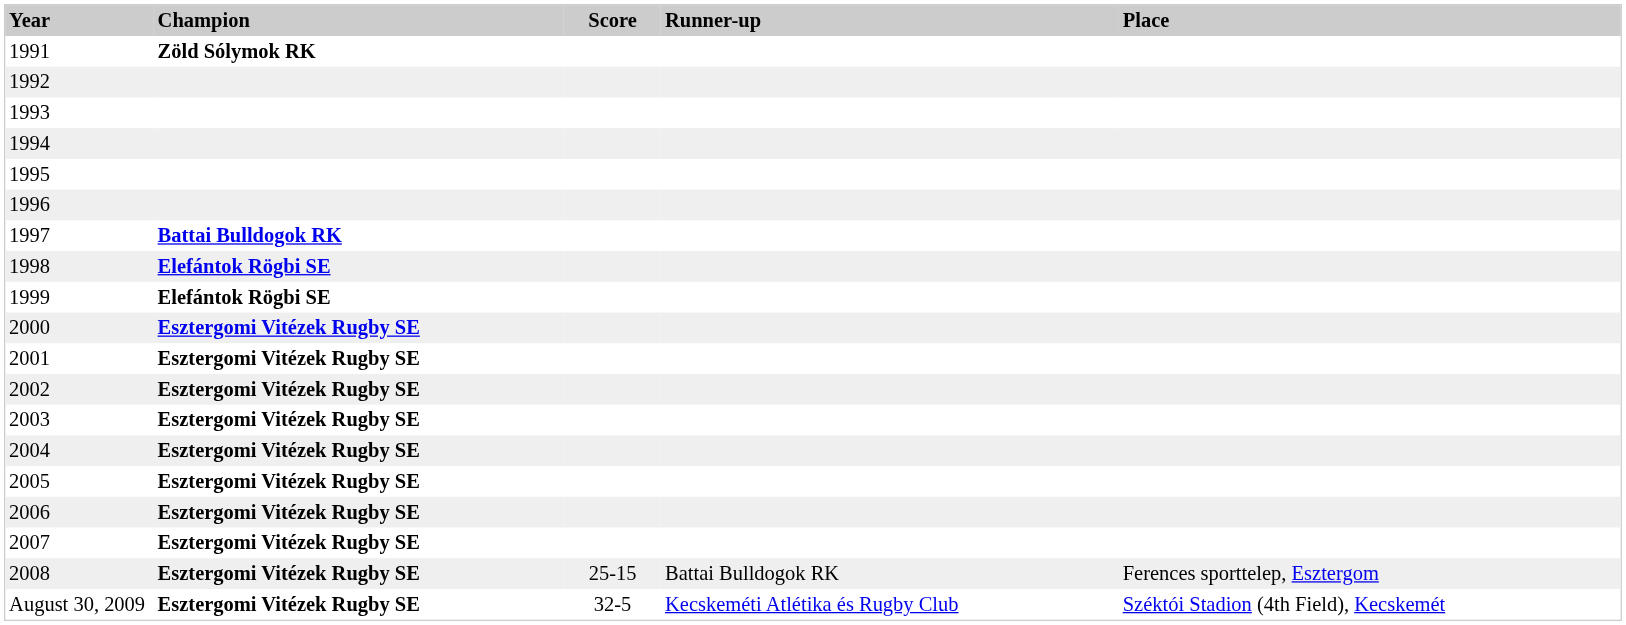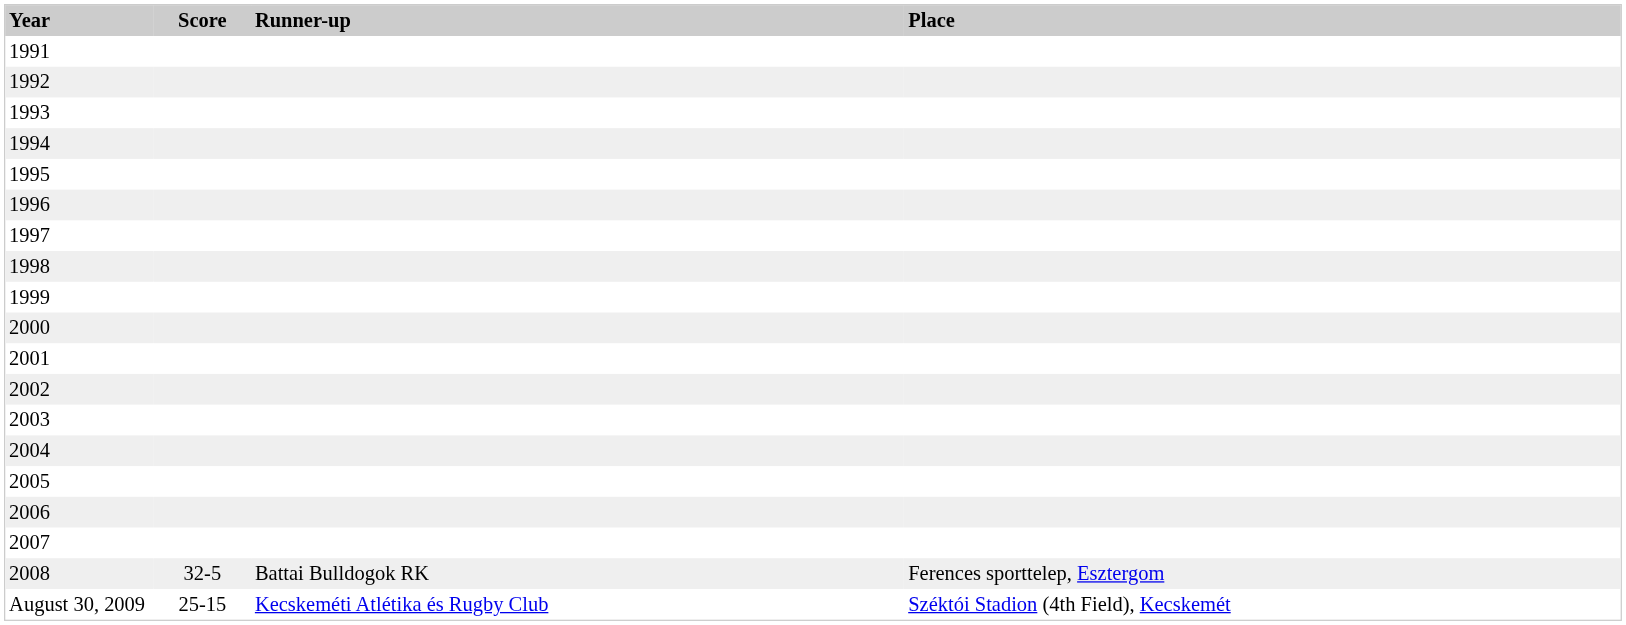- column: Champion | Zöld Sólymok RK | Battai Bulldogok RK | Elefántok Rögbi SE | Elefántok Rögbi SE | Esztergomi Vitézek Rugby SE | Esztergomi Vitézek Rugby SE | Esztergomi Vitézek Rugby SE | Esztergomi Vitézek Rugby SE | Esztergomi Vitézek Rugby SE | Esztergomi Vitézek Rugby SE | Esztergomi Vitézek Rugby SE | Esztergomi Vitézek Rugby SE | Esztergomi Vitézek Rugby SE | Esztergomi Vitézek Rugby SE
2008 | Score: 25-15 -> 32-5
August 30, 2009 | Score: 32-5 -> 25-15
